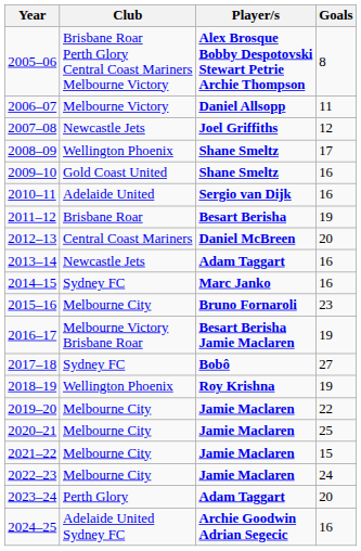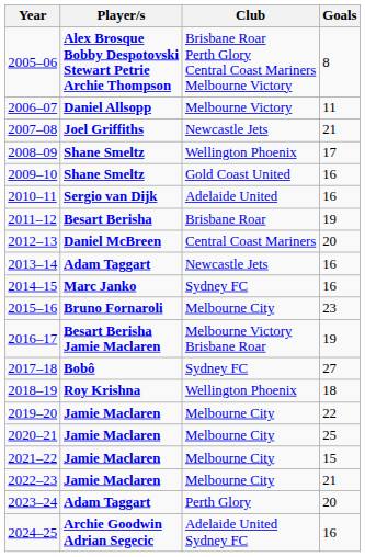columns swapped: Player/s <-> Club
2007–08 | Goals: 12 -> 21
2018–19 | Goals: 19 -> 18
2022–23 | Goals: 24 -> 21
